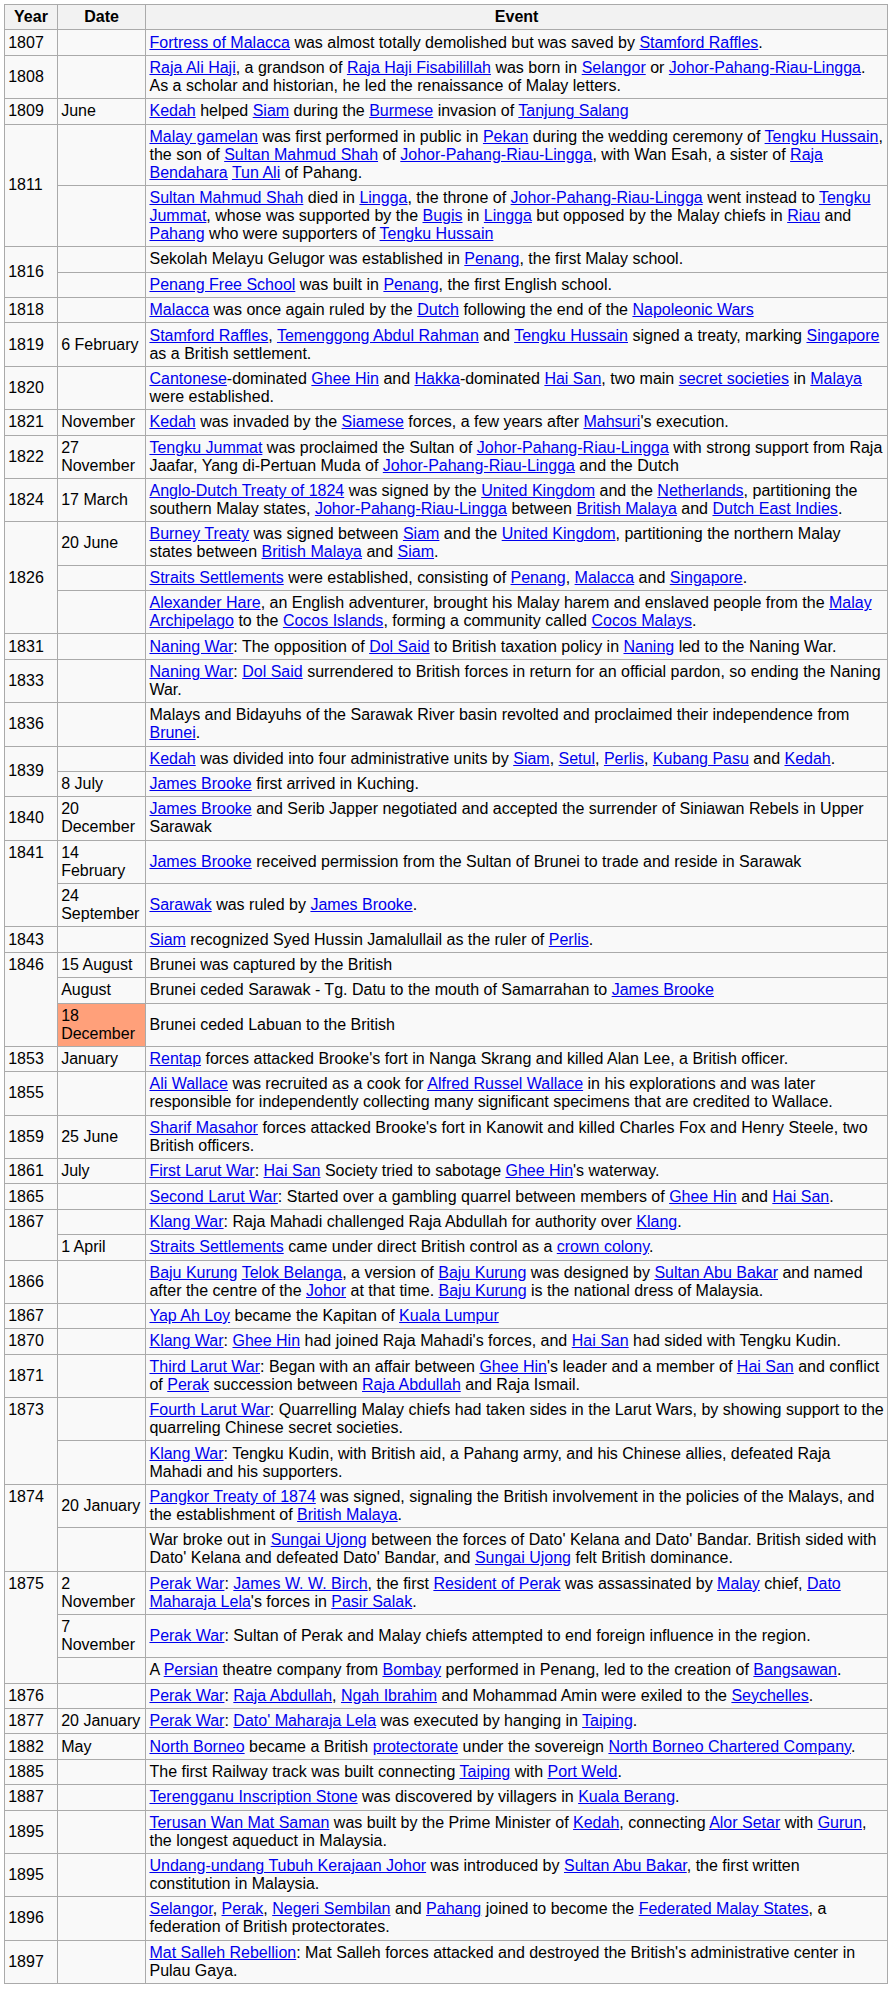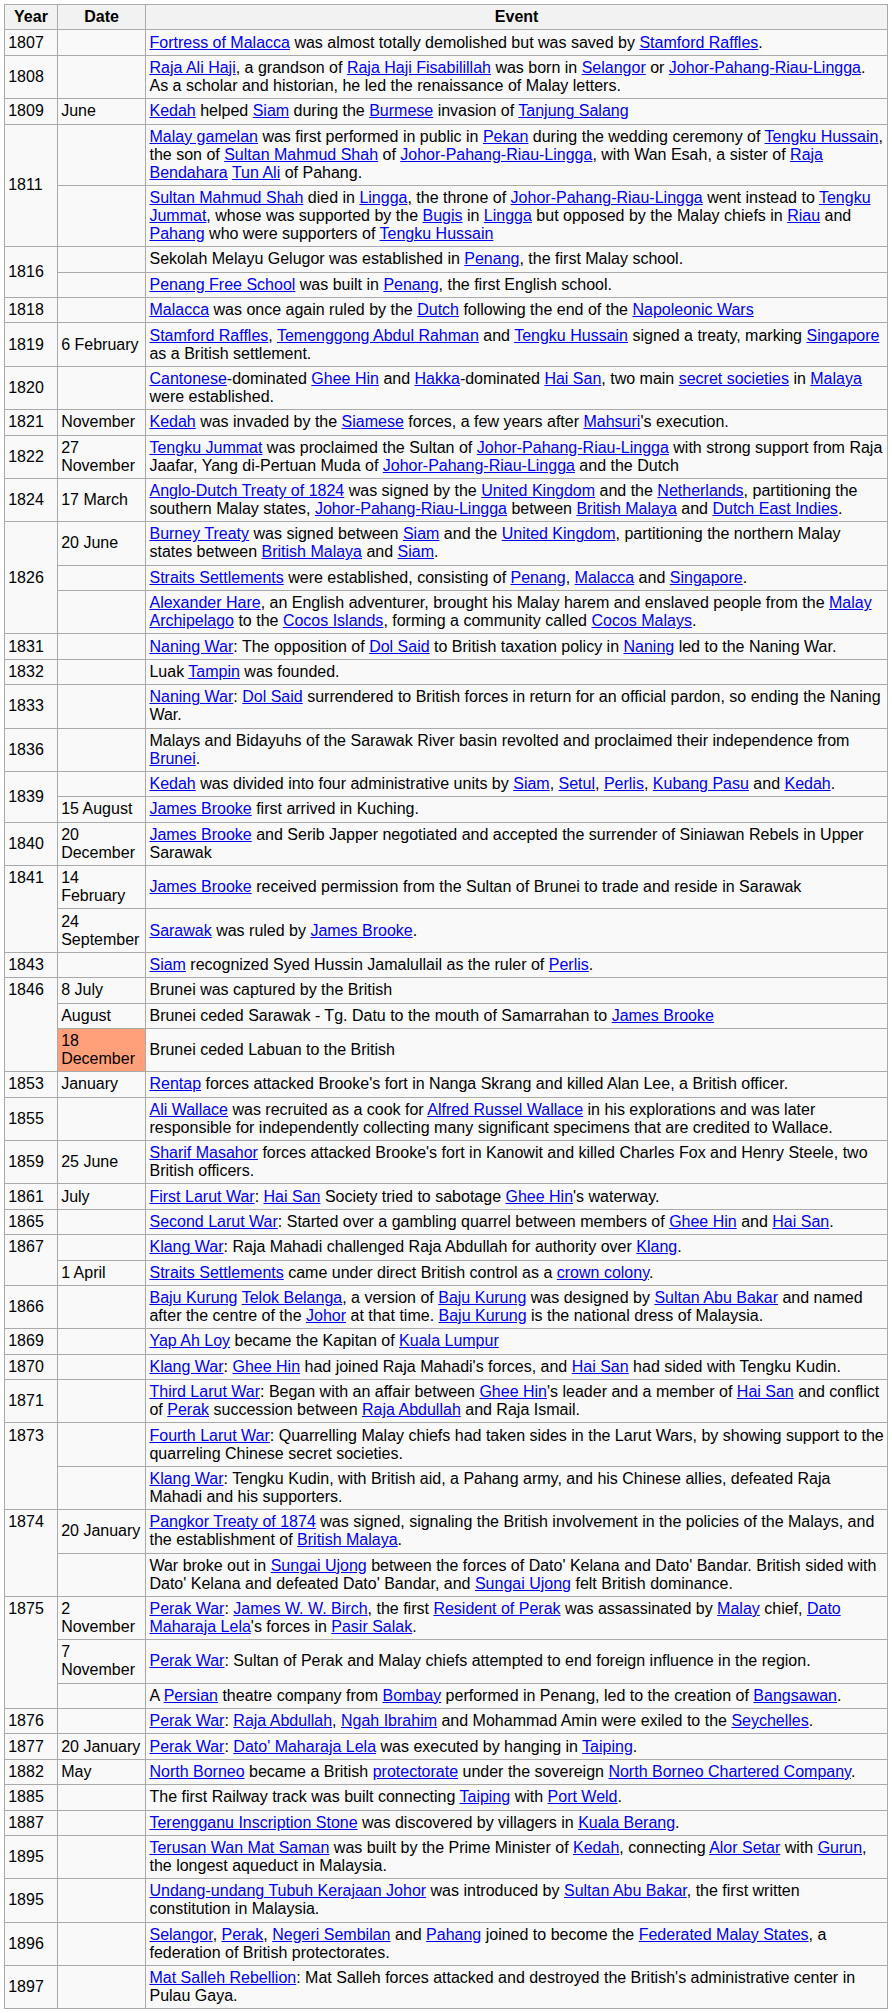+ row: 1832 | Luak Tampin was founded.
James Brooke first arrived in Kuching. | Date: 8 July -> 15 August
Brunei was captured by the British | Date: 15 August -> 8 July
Yap Ah Loy became the Kapitan of Kuala Lumpur | Year: 1867 -> 1869
